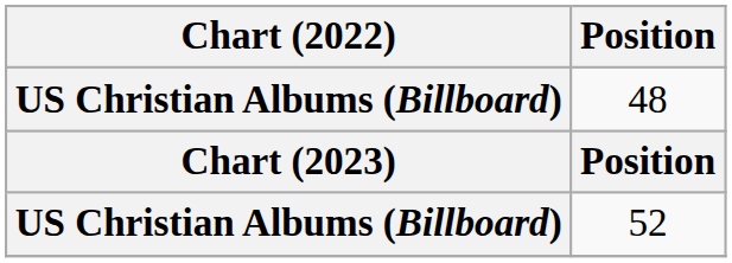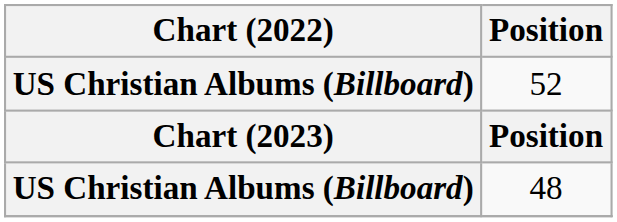rows swapped: 48 <-> 52
